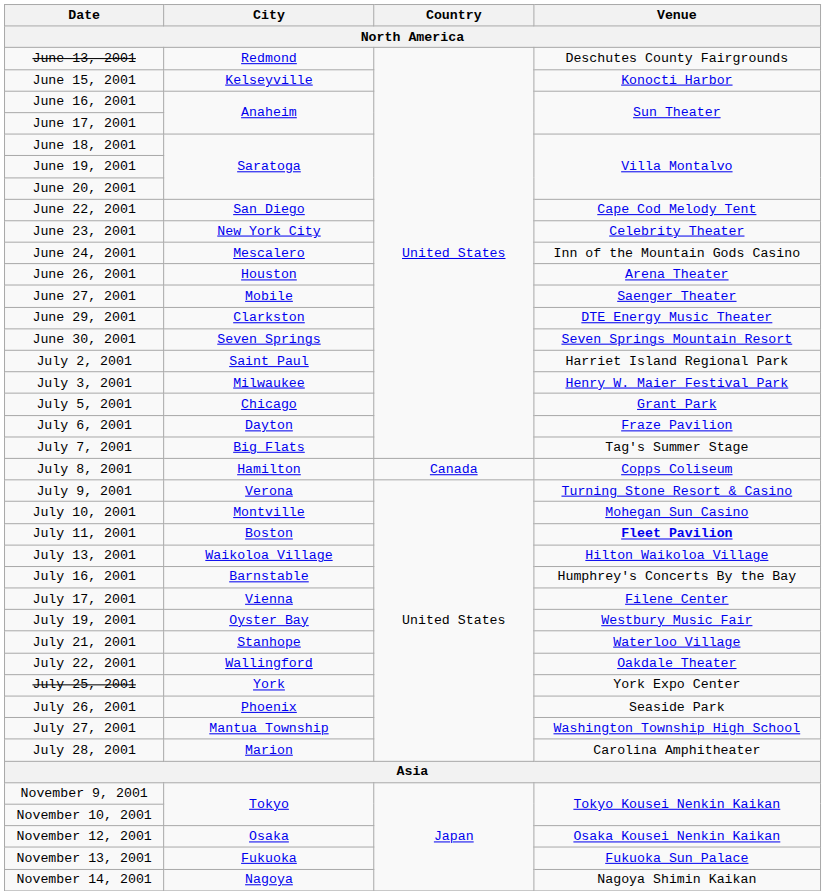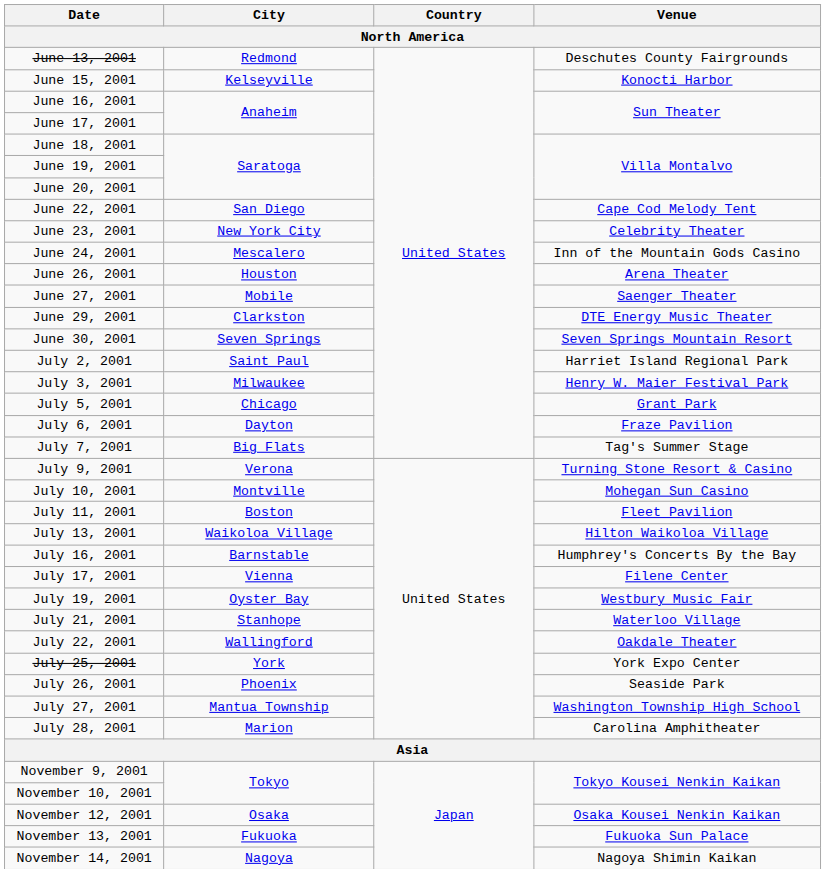- row: July 8, 2001 | Hamilton | Canada | Copps Coliseum
July 11, 2001 | Venue: bold -> normal
